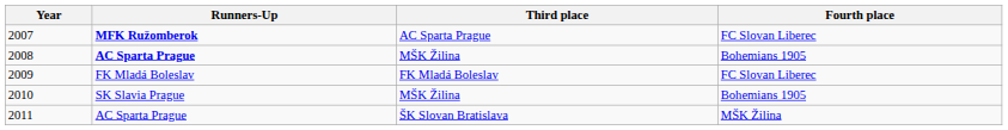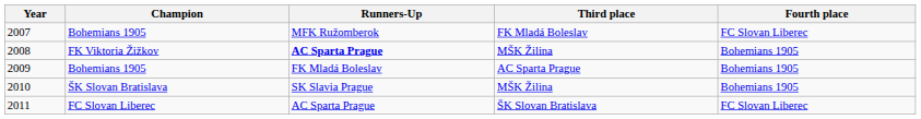+ column: Champion | Bohemians 1905 | FK Viktoria Žižkov | Bohemians 1905 | ŠK Slovan Bratislava | FC Slovan Liberec
2007 | Runners-Up: bold -> normal
2007 | Third place: AC Sparta Prague -> FK Mladá Boleslav
2009 | Third place: FK Mladá Boleslav -> AC Sparta Prague
2009 | Fourth place: FC Slovan Liberec -> Bohemians 1905
2011 | Fourth place: MŠK Žilina -> FC Slovan Liberec
